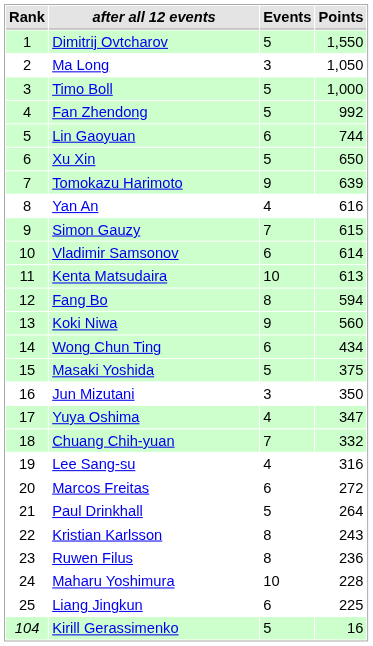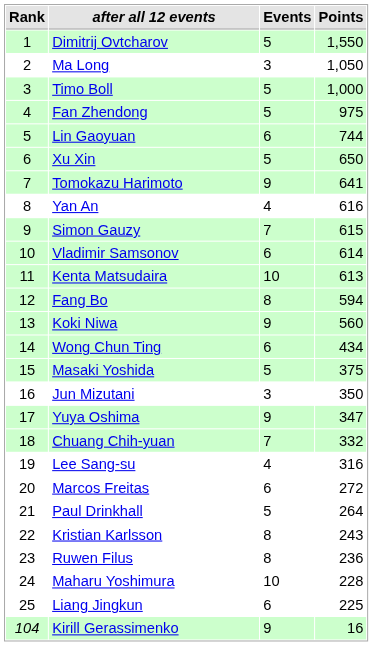Fan Zhendong | Points: 992 -> 975
Tomokazu Harimoto | Points: 639 -> 641
Yuya Oshima | Events: 4 -> 9
Kirill Gerassimenko | Events: 5 -> 9
